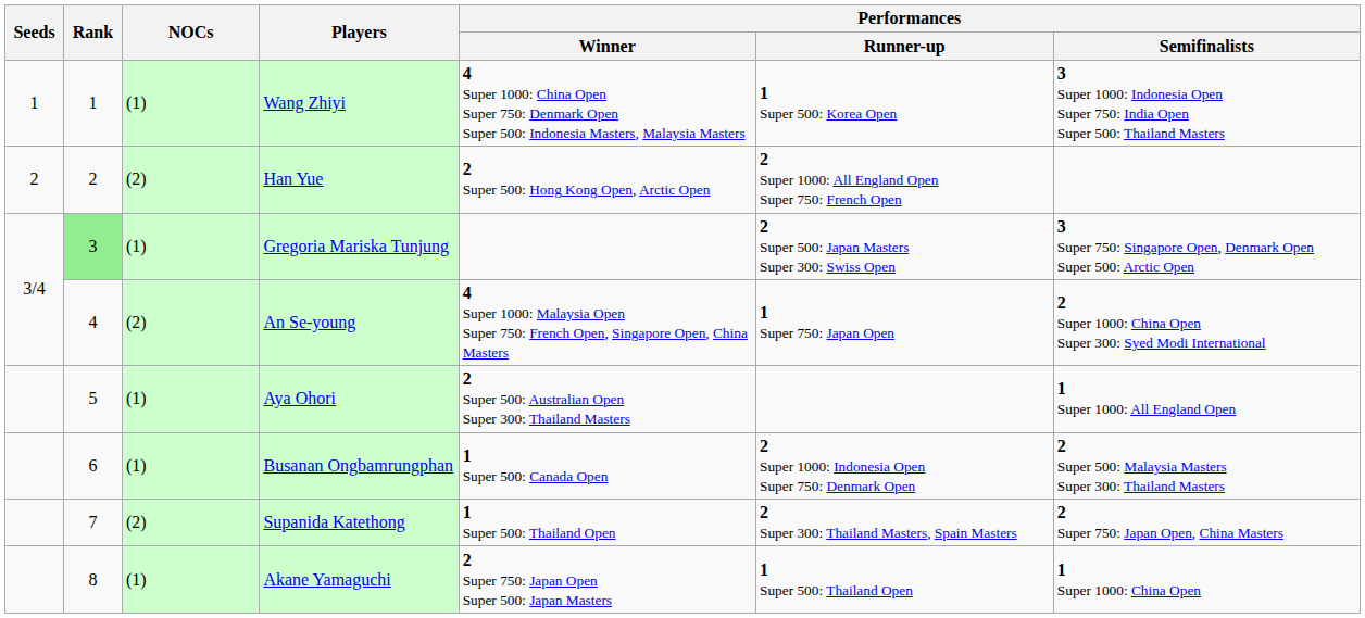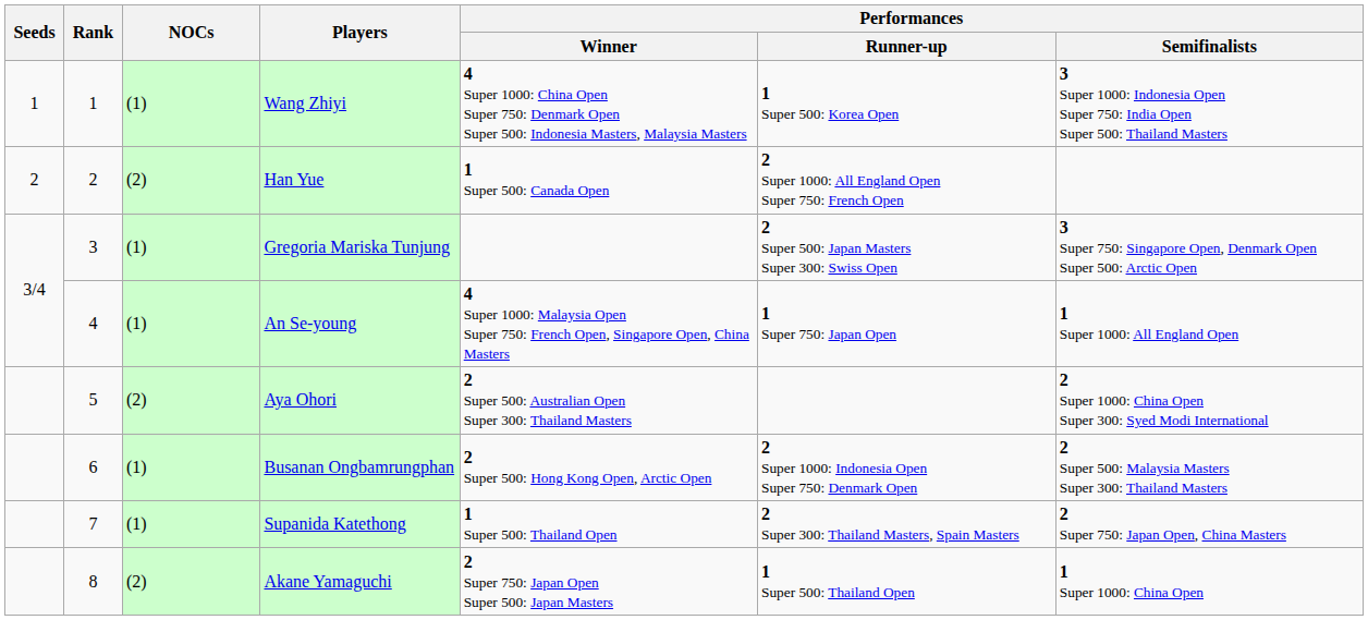Han Yue | Performances / Winner: 2 Super 500: Hong Kong Open, Arctic Open -> 1 Super 500: Canada Open
Gregoria Mariska Tunjung | Rank: lightgreen background -> no background
An Se-young | NOCs: (2) -> (1)
An Se-young | Performances / Semifinalists: 2 Super 1000: China Open Super 300: Syed Modi International -> 1 Super 1000: All England Open
Aya Ohori | NOCs: (1) -> (2)
Aya Ohori | Performances / Semifinalists: 1 Super 1000: All England Open -> 2 Super 1000: China Open Super 300: Syed Modi International
Busanan Ongbamrungphan | Performances / Winner: 1 Super 500: Canada Open -> 2 Super 500: Hong Kong Open, Arctic Open
Supanida Katethong | NOCs: (2) -> (1)
Akane Yamaguchi | NOCs: (1) -> (2)
